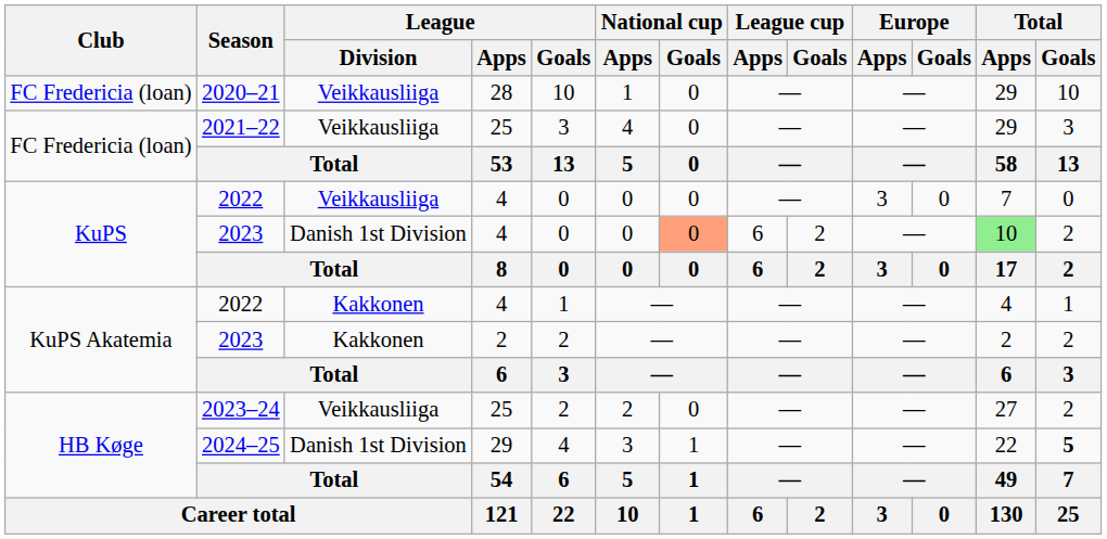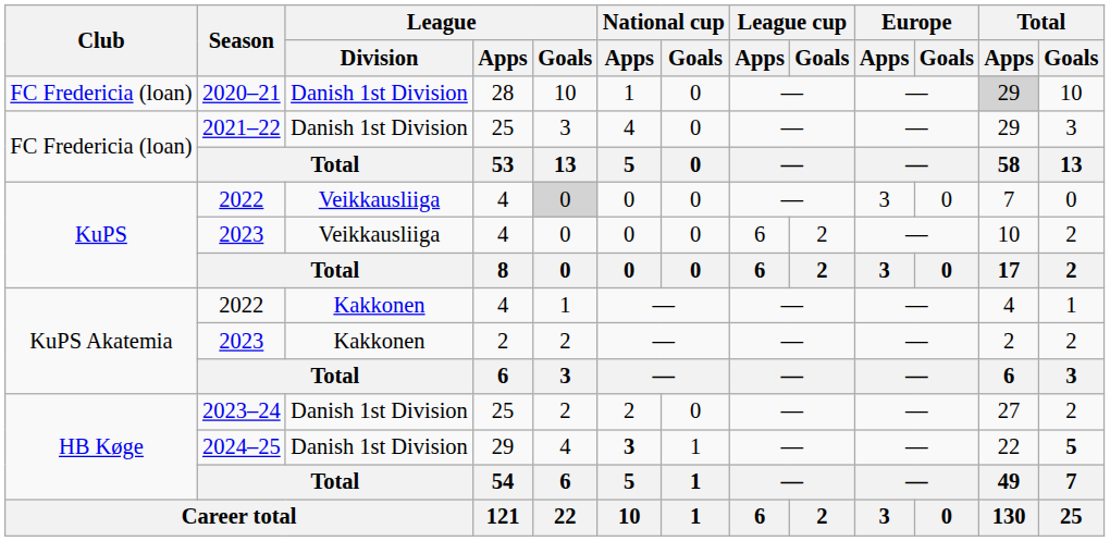2020–21 | League / Division: Veikkausliiga -> Danish 1st Division
2020–21 | Total / Apps: no background -> lightgrey background
2021–22 | League / Division: Veikkausliiga -> Danish 1st Division
KuPS / 2022 | League / Goals: no background -> lightgrey background
KuPS / 2023 | League / Division: Danish 1st Division -> Veikkausliiga
KuPS / 2023 | National cup / Goals: lightsalmon background -> no background
KuPS / 2023 | Total / Apps: lightgreen background -> no background
2023–24 | League / Division: Veikkausliiga -> Danish 1st Division
2024–25 | National cup / Apps: normal -> bold
